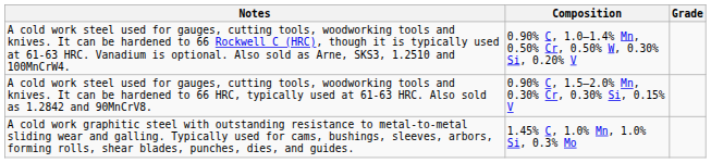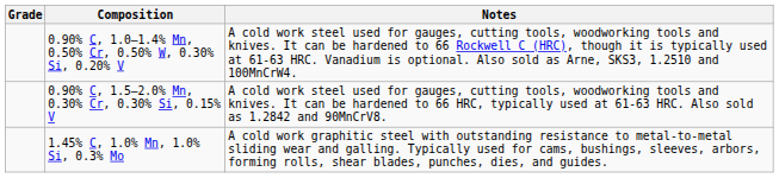columns swapped: Grade <-> Notes
